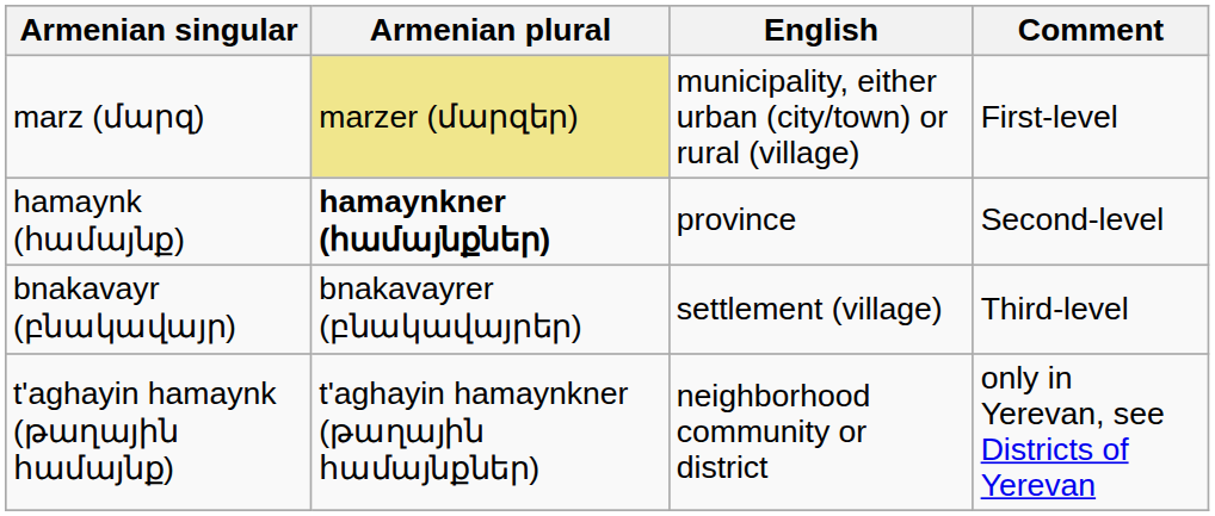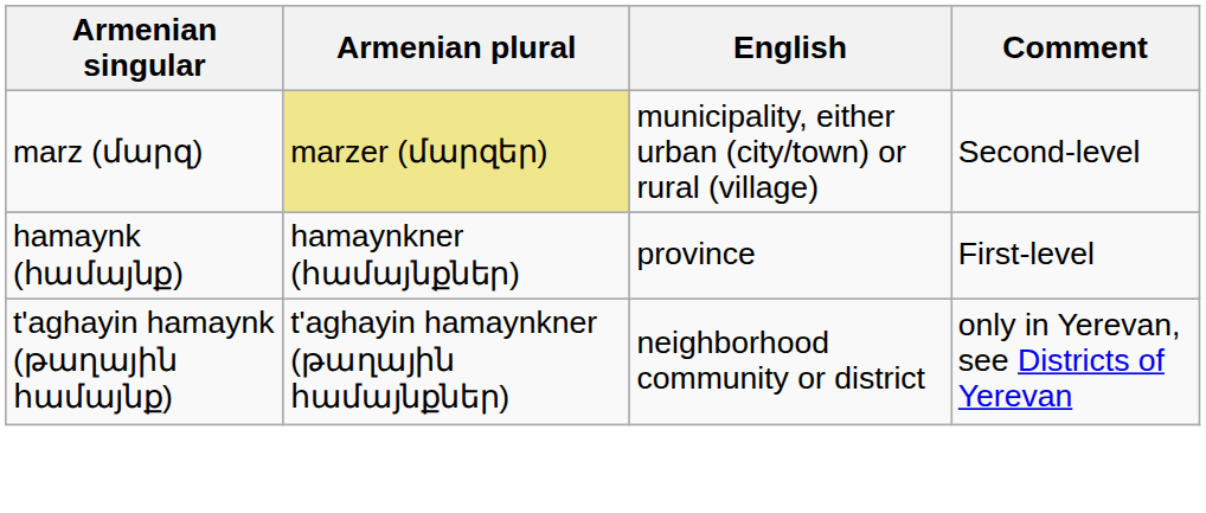marz (մարզ) | Comment: First-level -> Second-level
hamaynk (համայնք) | Armenian plural: bold -> normal
hamaynk (համայնք) | Comment: Second-level -> First-level
- row: bnakavayr (բնակավայր) | bnakavayrer (բնակավայրեր) | settlement (village) | Third-level
